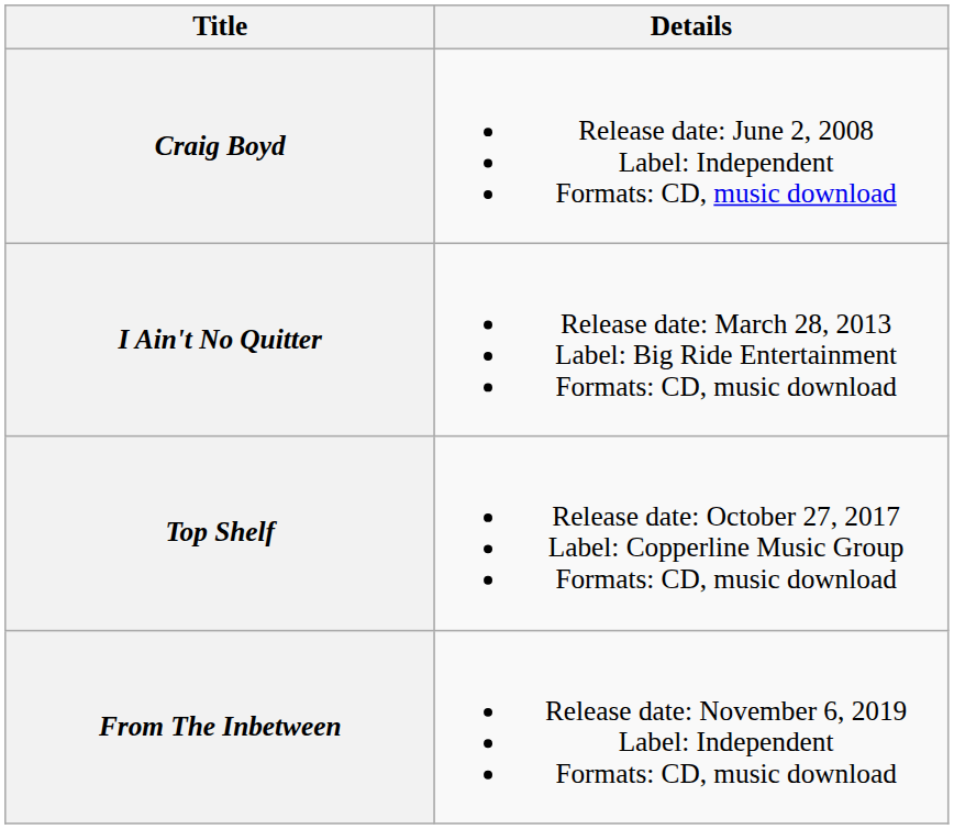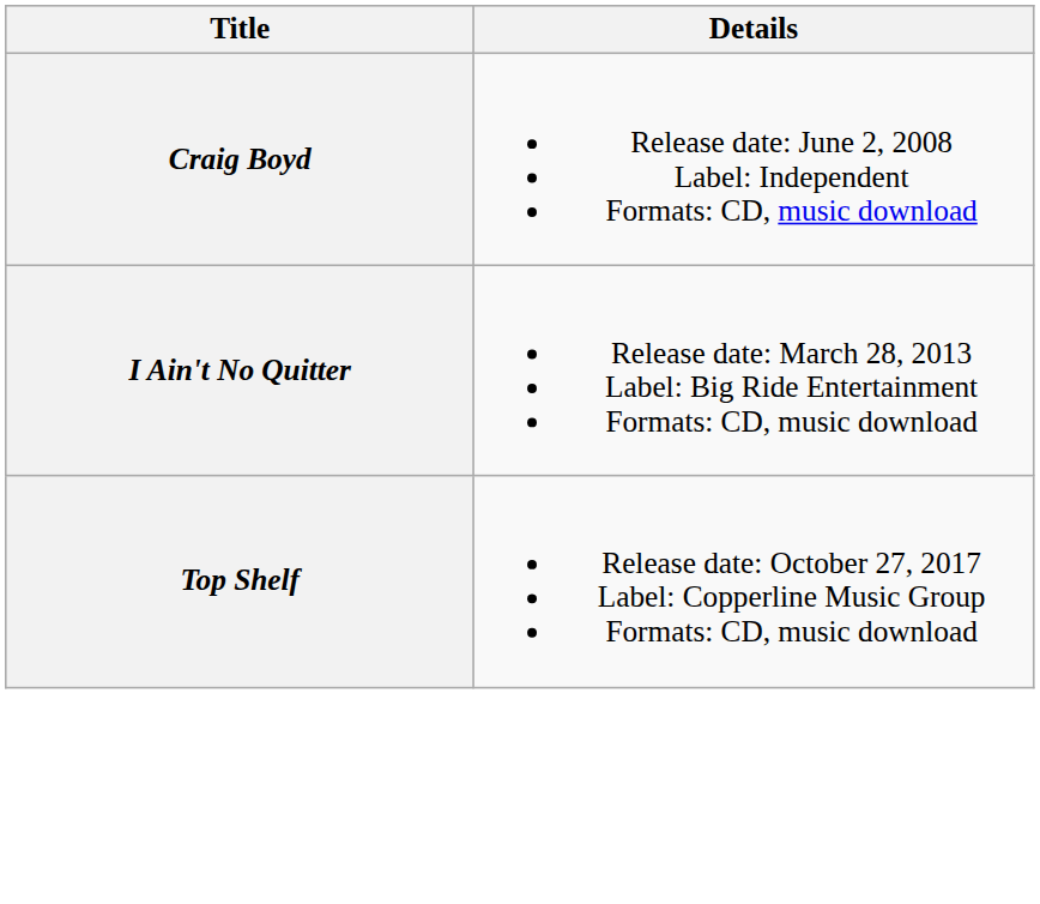- row: From The Inbetween | Release date: November 6, 2019 Label: Independent Formats: CD, music download
